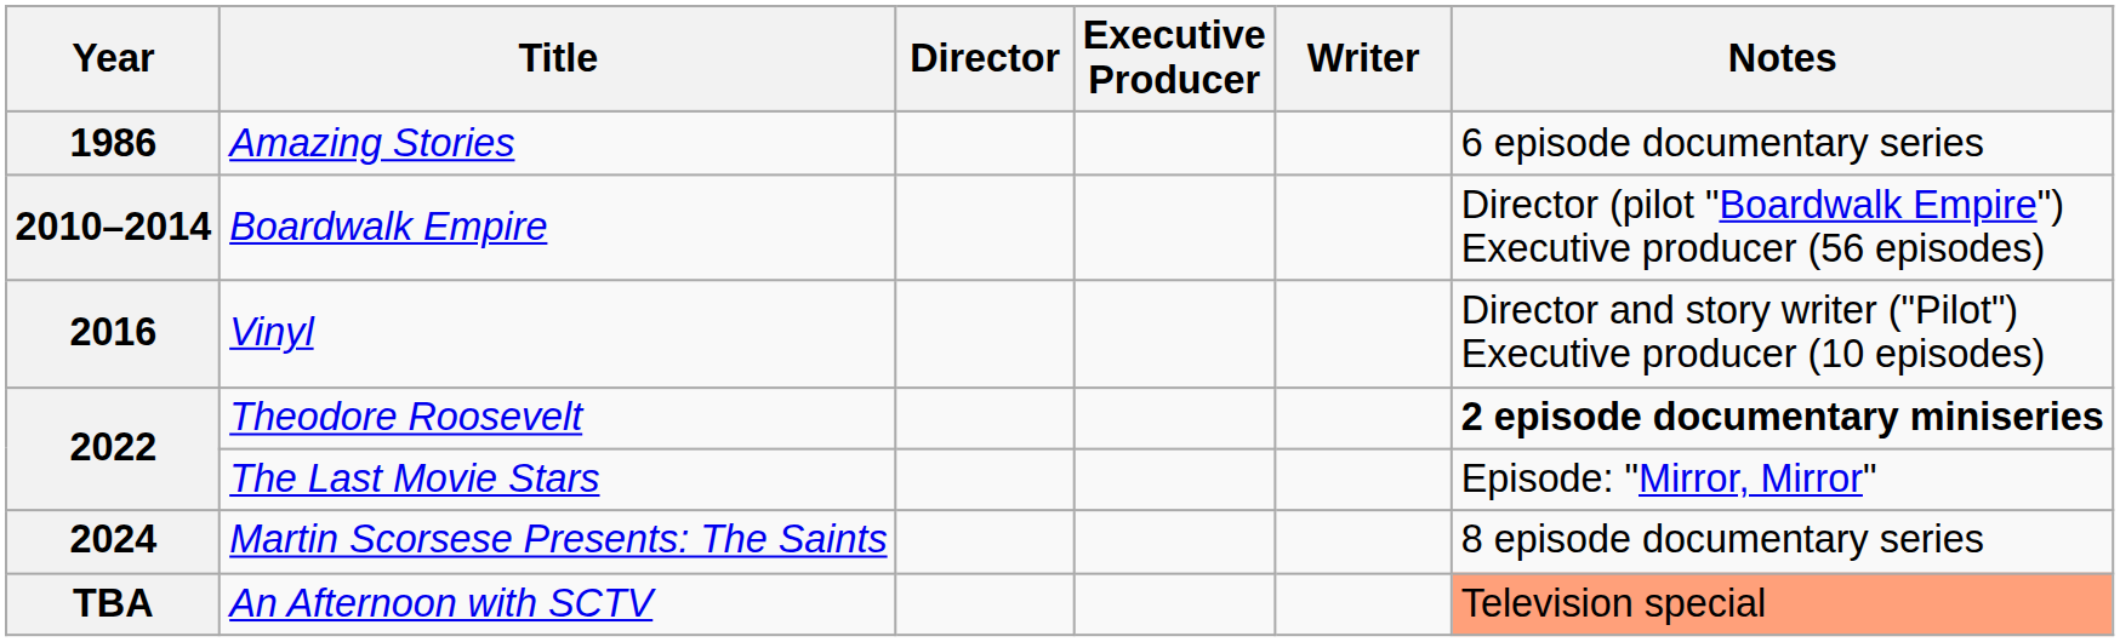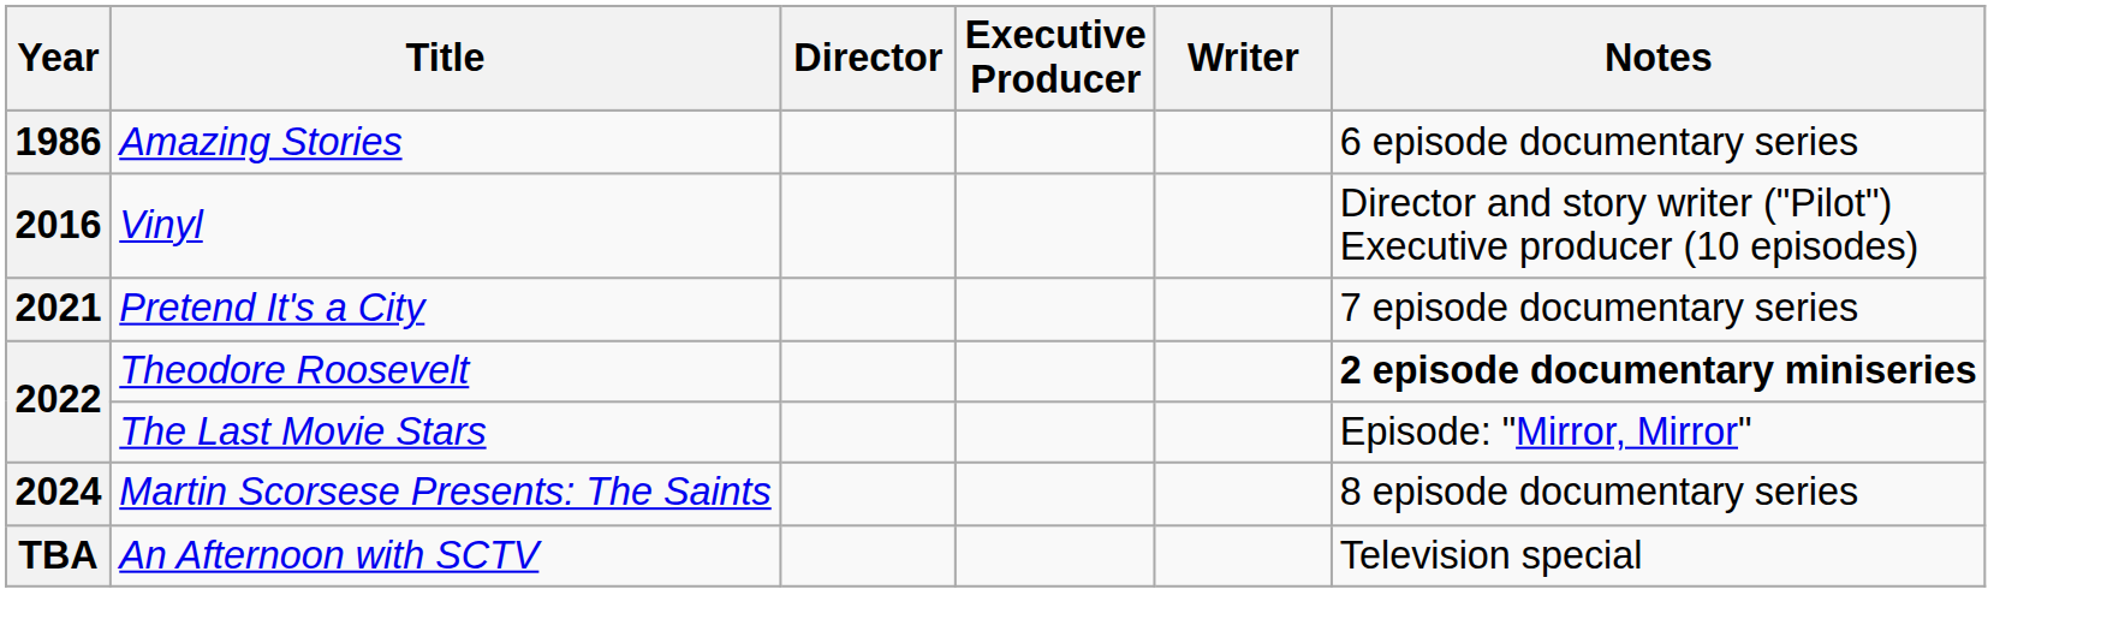- row: 2010–2014 | Boardwalk Empire | Director (pilot "Boardwalk Empire") Executive producer (56 episodes)
+ row: 2021 | Pretend It's a City | 7 episode documentary series
An Afternoon with SCTV | Notes: lightsalmon background -> no background
